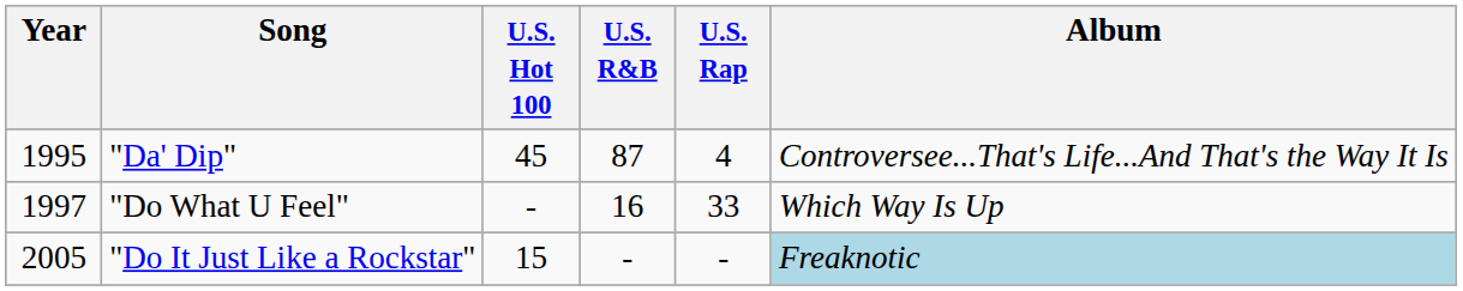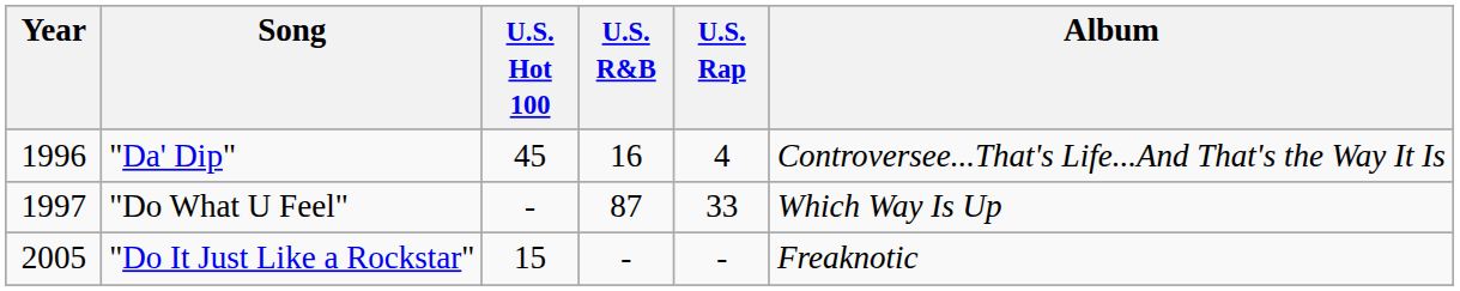"Da' Dip" | Year: 1995 -> 1996
"Da' Dip" | U.S. R&B: 87 -> 16
"Do What U Feel" | U.S. R&B: 16 -> 87
"Do It Just Like a Rockstar" | Album: lightblue background -> no background
